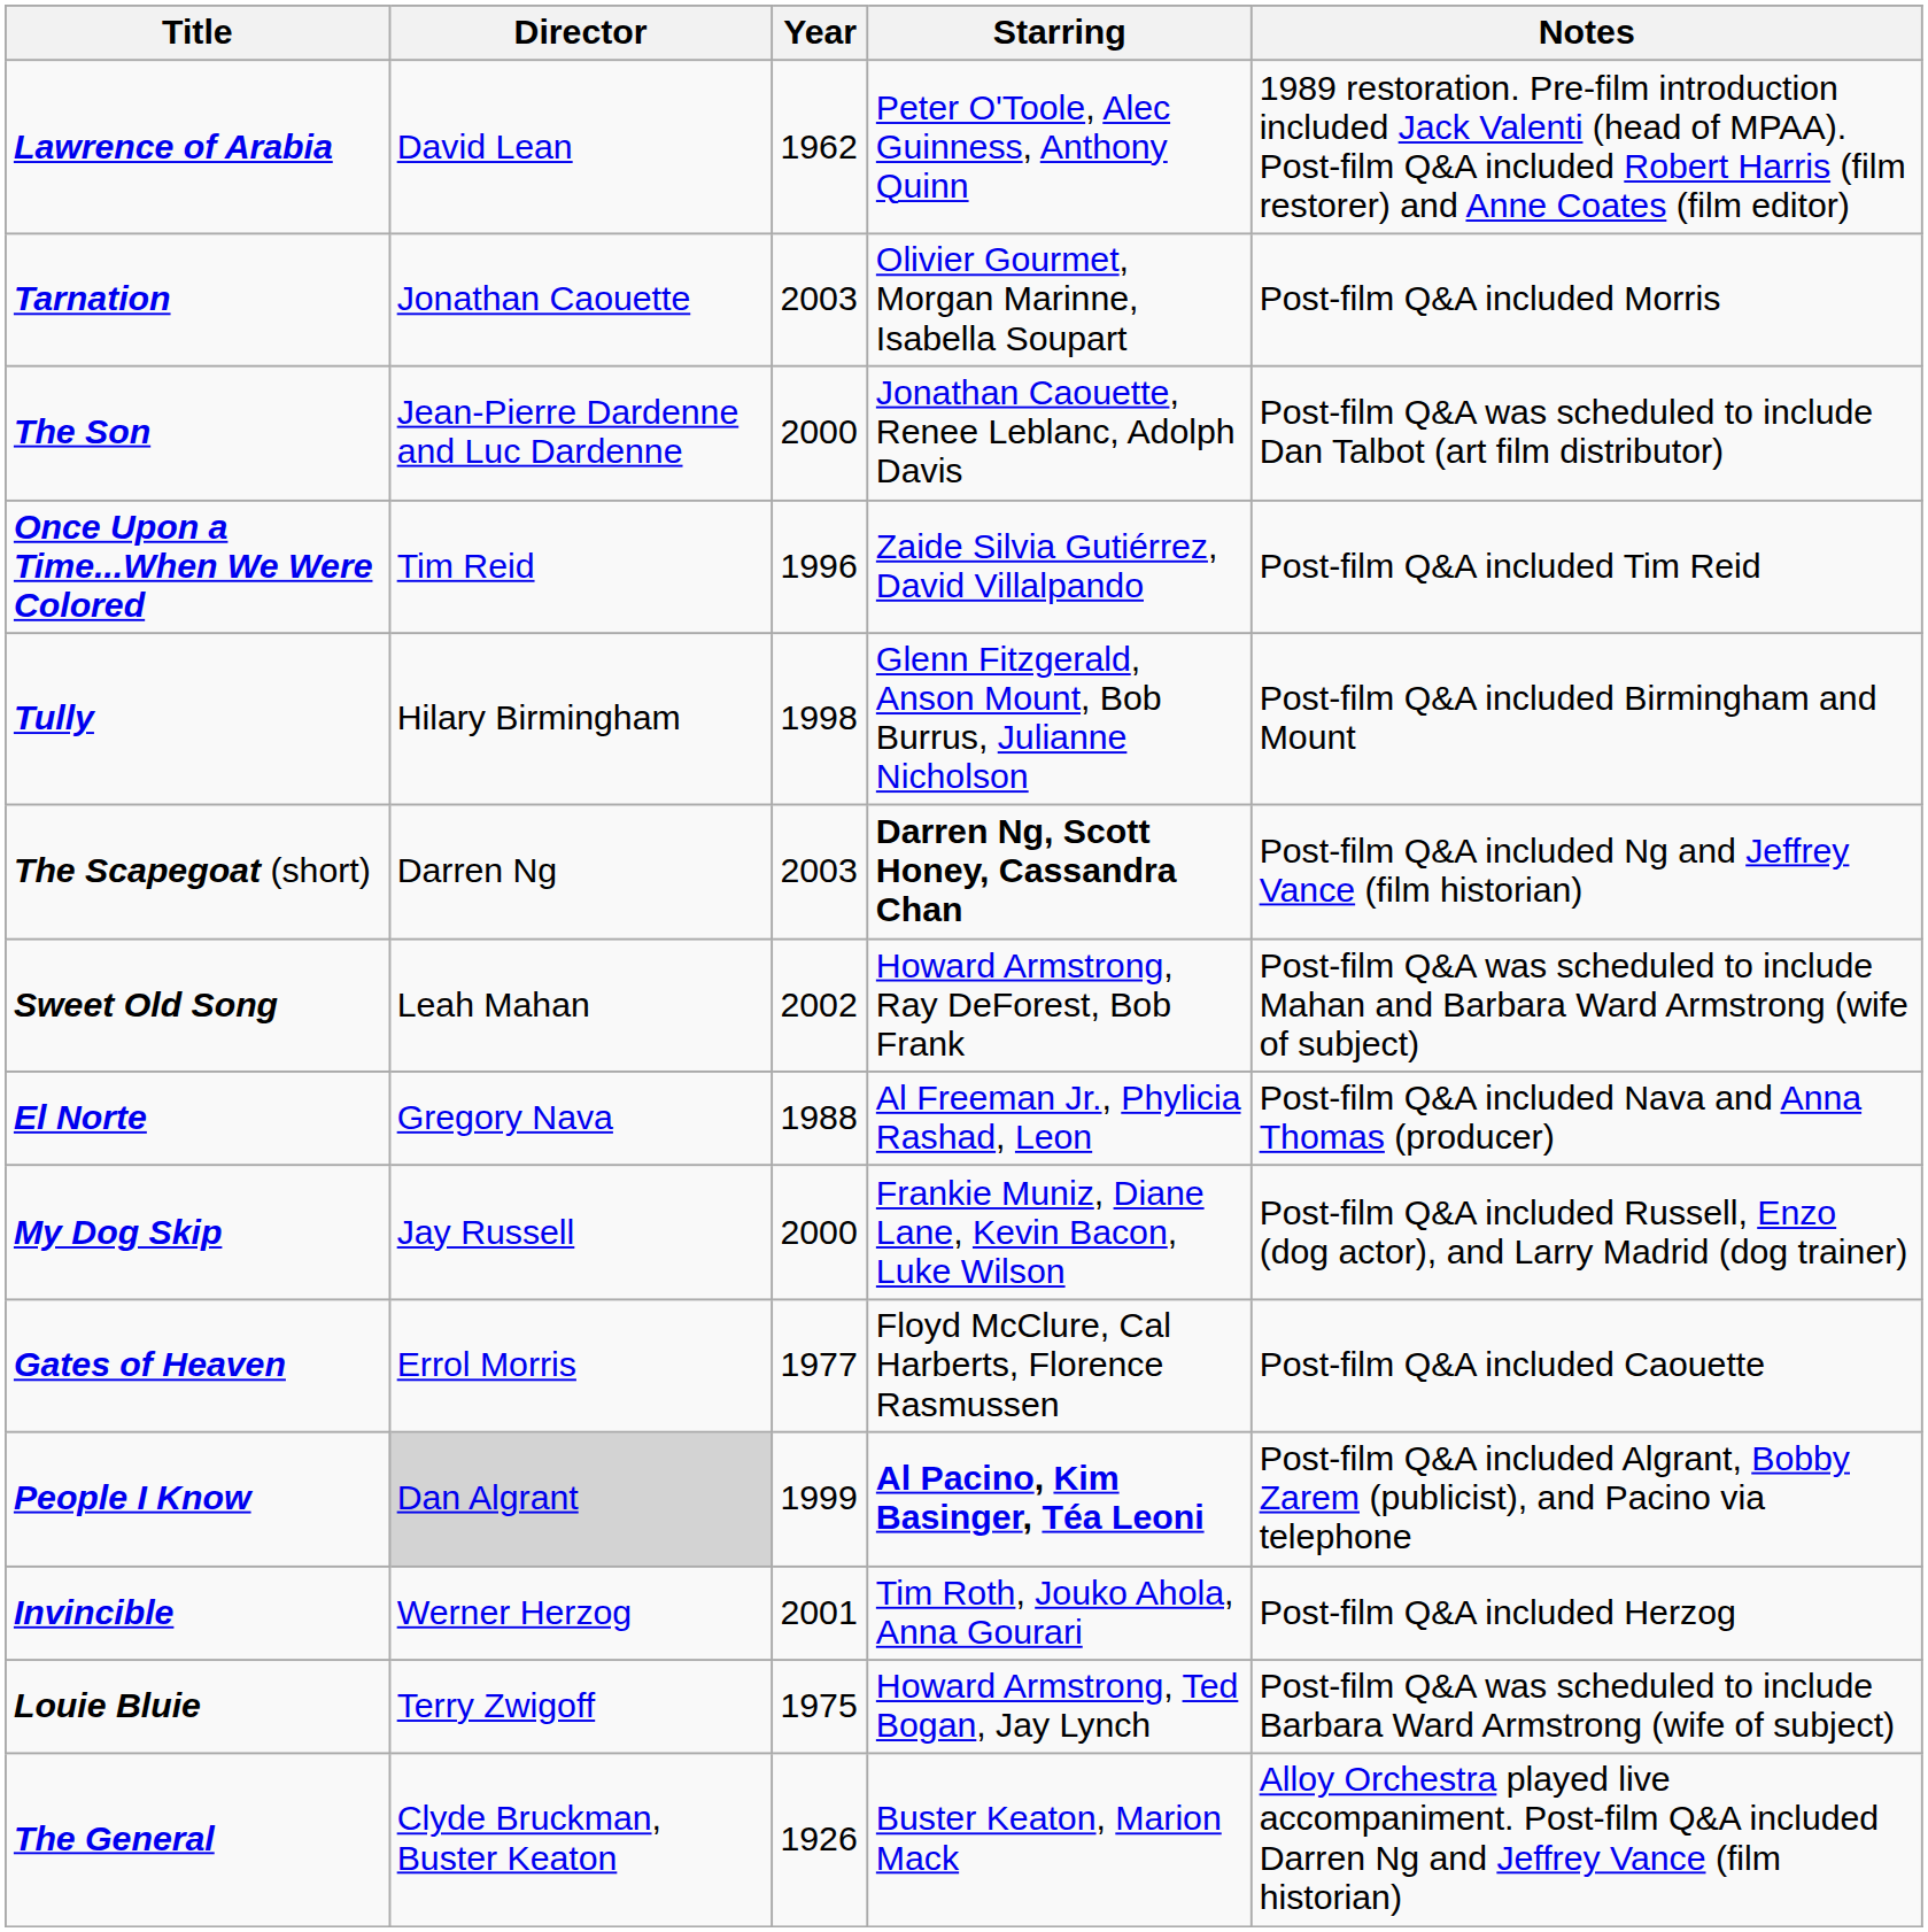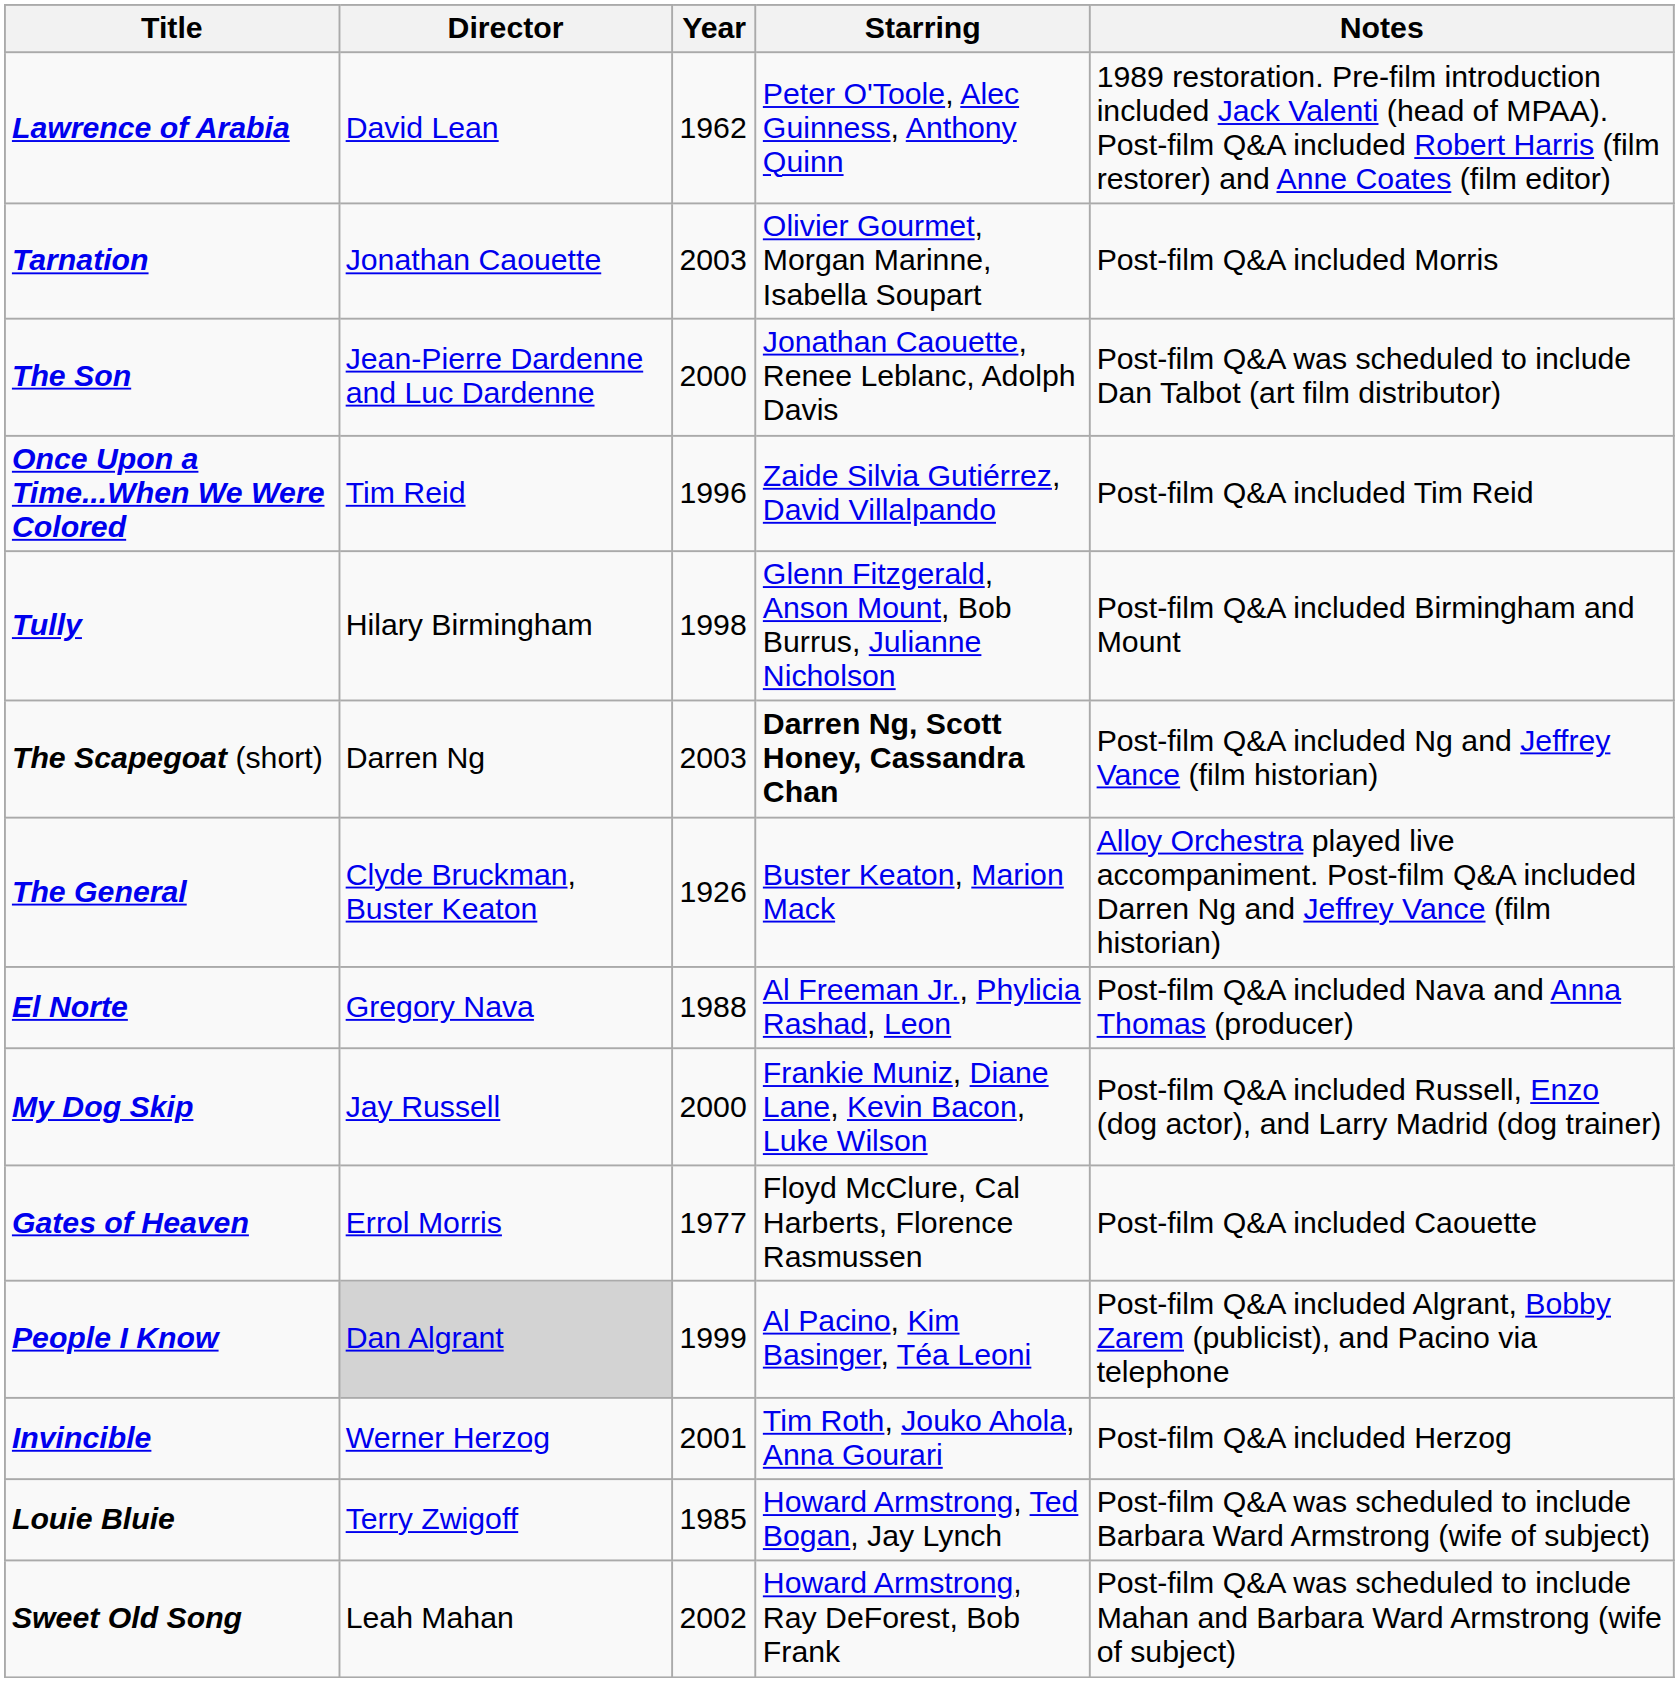rows swapped: The General <-> Sweet Old Song
People I Know | Starring: bold -> normal
Louie Bluie | Year: 1975 -> 1985
